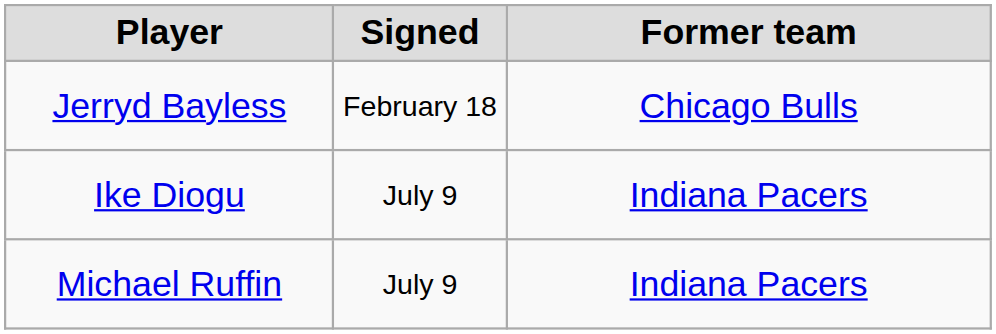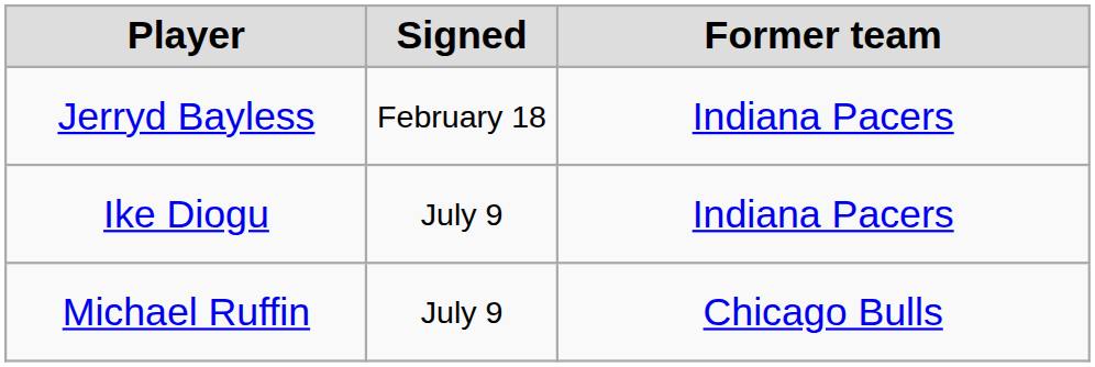Jerryd Bayless | Former team: Chicago Bulls -> Indiana Pacers
Michael Ruffin | Former team: Indiana Pacers -> Chicago Bulls
